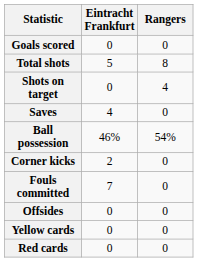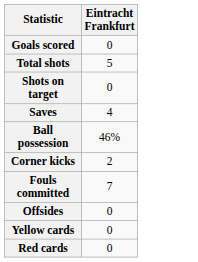- column: Rangers | 0 | 8 | 4 | 0 | 54% | 0 | 0 | 0 | 0 | 0
